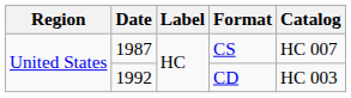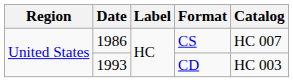CS | Date: 1987 -> 1986
CD | Date: 1992 -> 1993
